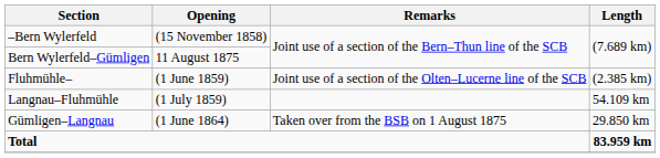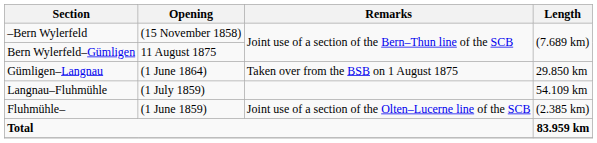rows swapped: Gümligen–Langnau <-> Fluhmühle–
